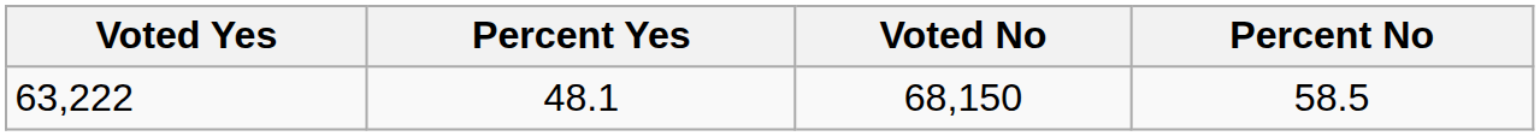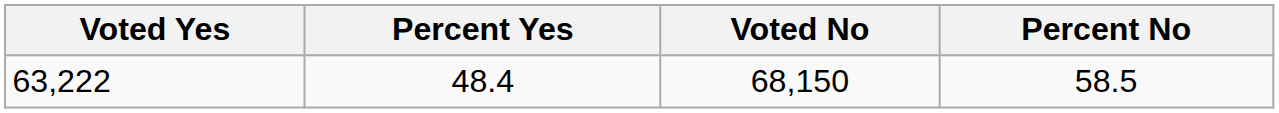63,222 | Percent Yes: 48.1 -> 48.4
